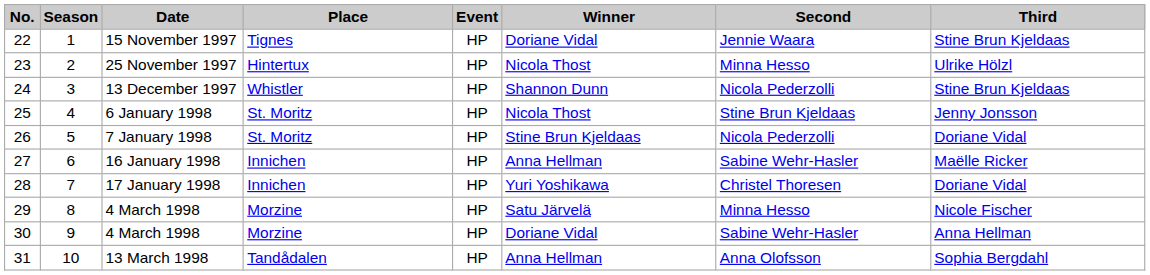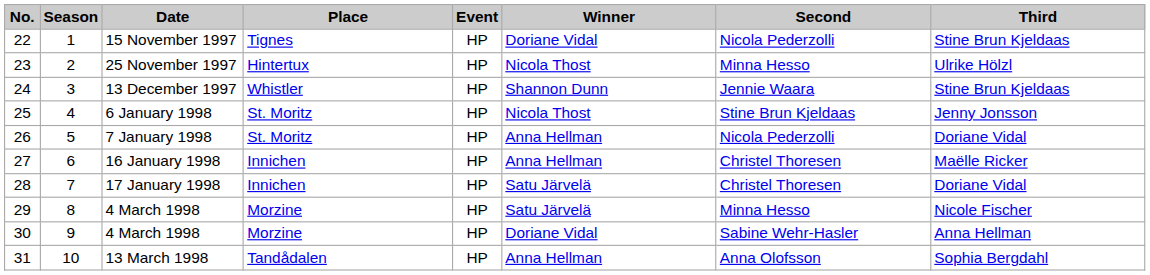15 November 1997 | Second: Jennie Waara -> Nicola Pederzolli
13 December 1997 | Second: Nicola Pederzolli -> Jennie Waara
7 January 1998 | Winner: Stine Brun Kjeldaas -> Anna Hellman
16 January 1998 | Second: Sabine Wehr-Hasler -> Christel Thoresen
17 January 1998 | Winner: Yuri Yoshikawa -> Satu Järvelä
